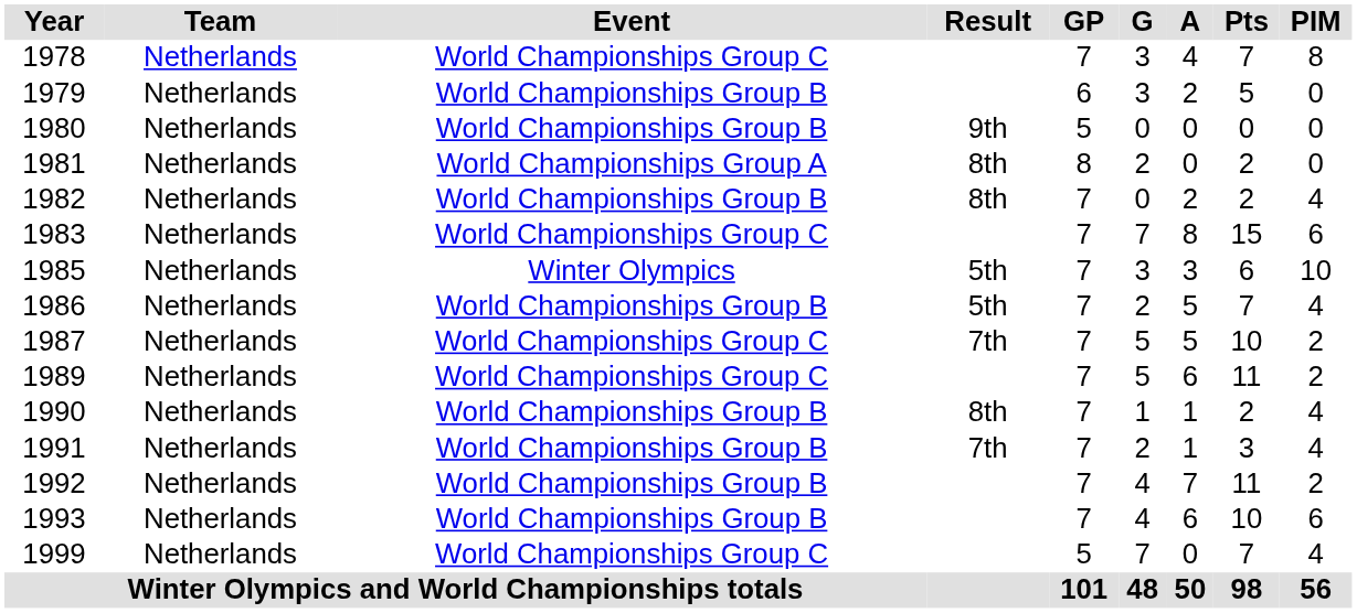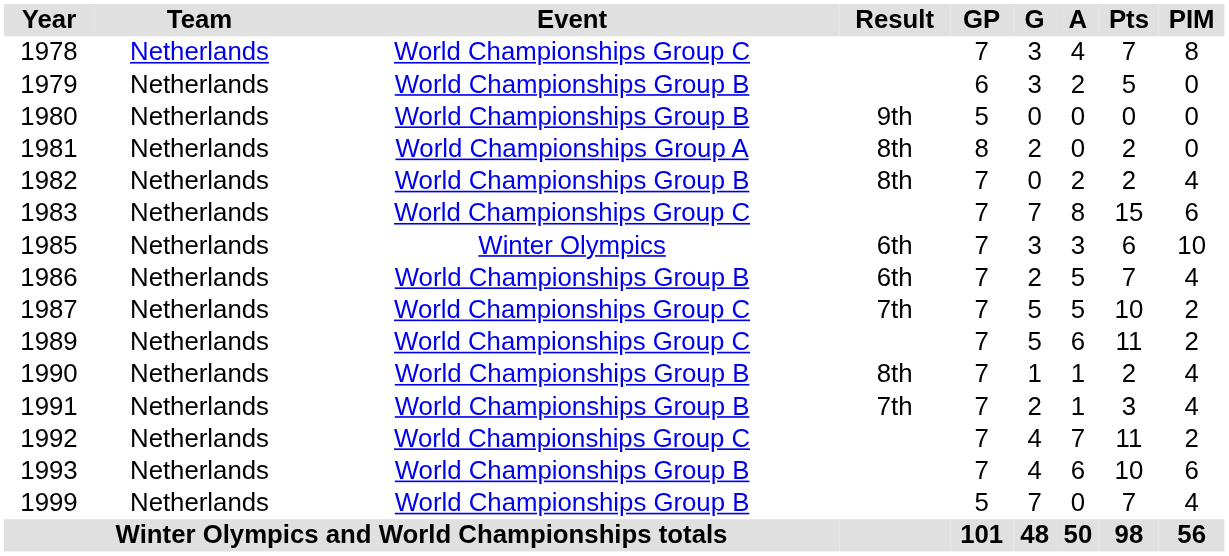1985 | Result: 5th -> 6th
1986 | Result: 5th -> 6th
1992 | Event: World Championships Group B -> World Championships Group C
1999 | Event: World Championships Group C -> World Championships Group B
